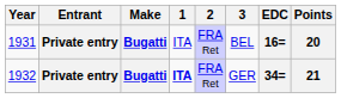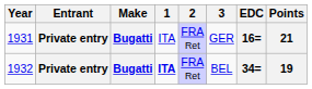1931 | 3: BEL -> GER
1931 | Points: 20 -> 21
1932 | 3: GER -> BEL
1932 | Points: 21 -> 19
